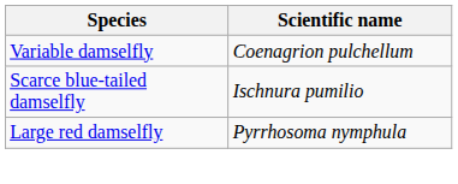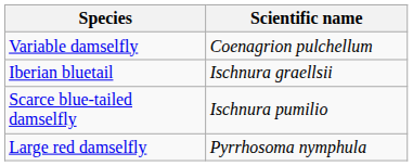+ row: Iberian bluetail | Ischnura graellsii
